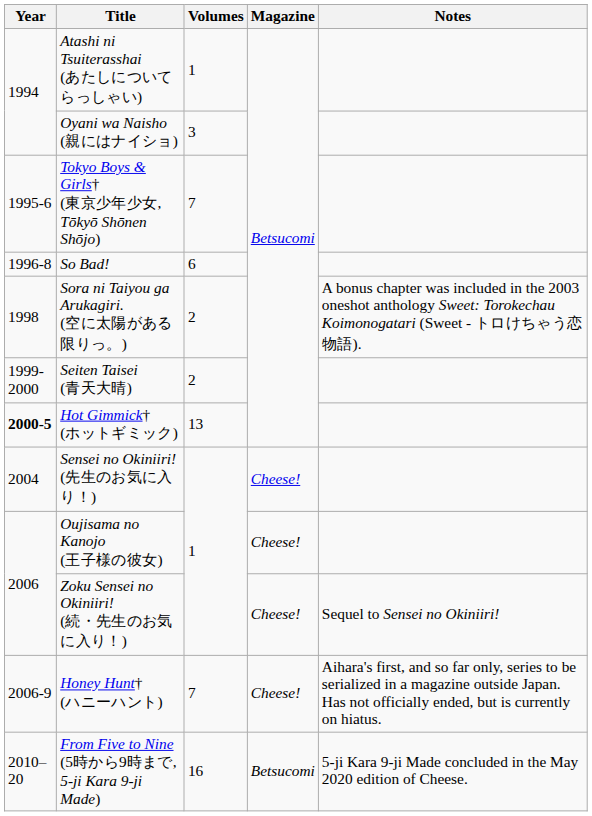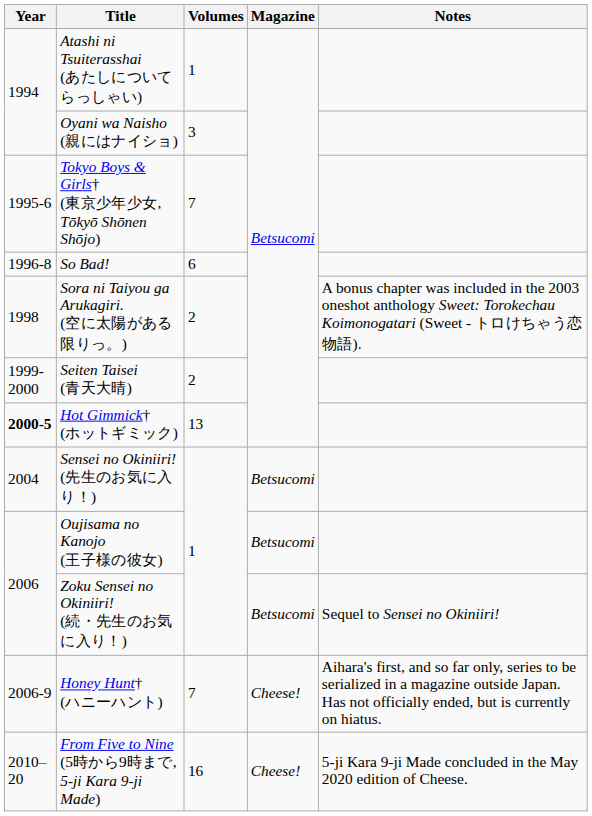Sensei no Okiniiri! (先生のお気に入り！) | Magazine: Cheese! -> Betsucomi
Oujisama no Kanojo (王子様の彼女) | Magazine: Cheese! -> Betsucomi
Zoku Sensei no Okiniiri! (続・先生のお気に入り！) | Magazine: Cheese! -> Betsucomi
From Five to Nine (5時から9時まで, 5-ji Kara 9-ji Made) | Magazine: Betsucomi -> Cheese!
